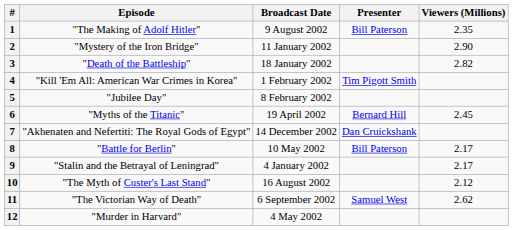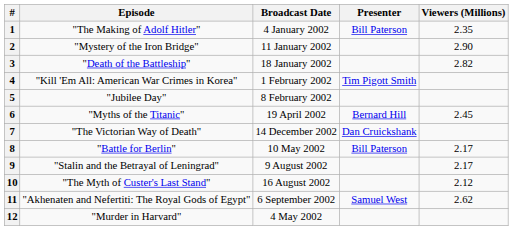1 | Broadcast Date: 9 August 2002 -> 4 January 2002
7 | Episode: "Akhenaten and Nefertiti: The Royal Gods of Egypt" -> "The Victorian Way of Death"
9 | Broadcast Date: 4 January 2002 -> 9 August 2002
11 | Episode: "The Victorian Way of Death" -> "Akhenaten and Nefertiti: The Royal Gods of Egypt"
